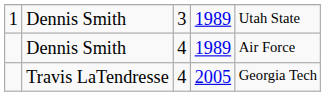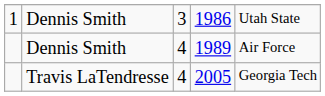1 | column 4: 1989 -> 1986
